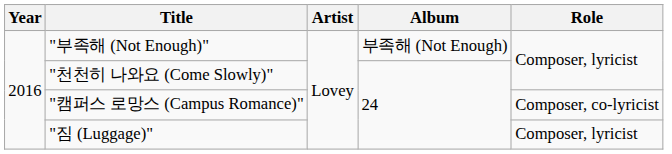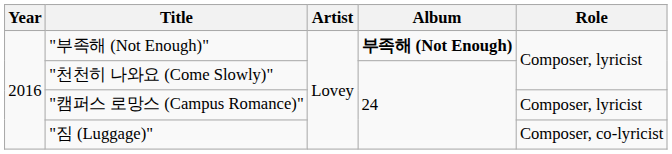"부족해 (Not Enough)" | Album: normal -> bold
"캠퍼스 로망스 (Campus Romance)" | Role: Composer, co-lyricist -> Composer, lyricist
"짐 (Luggage)" | Role: Composer, lyricist -> Composer, co-lyricist
